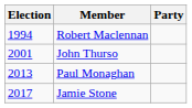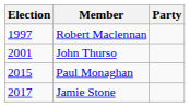Robert Maclennan | Election: 1994 -> 1997
Paul Monaghan | Election: 2013 -> 2015
